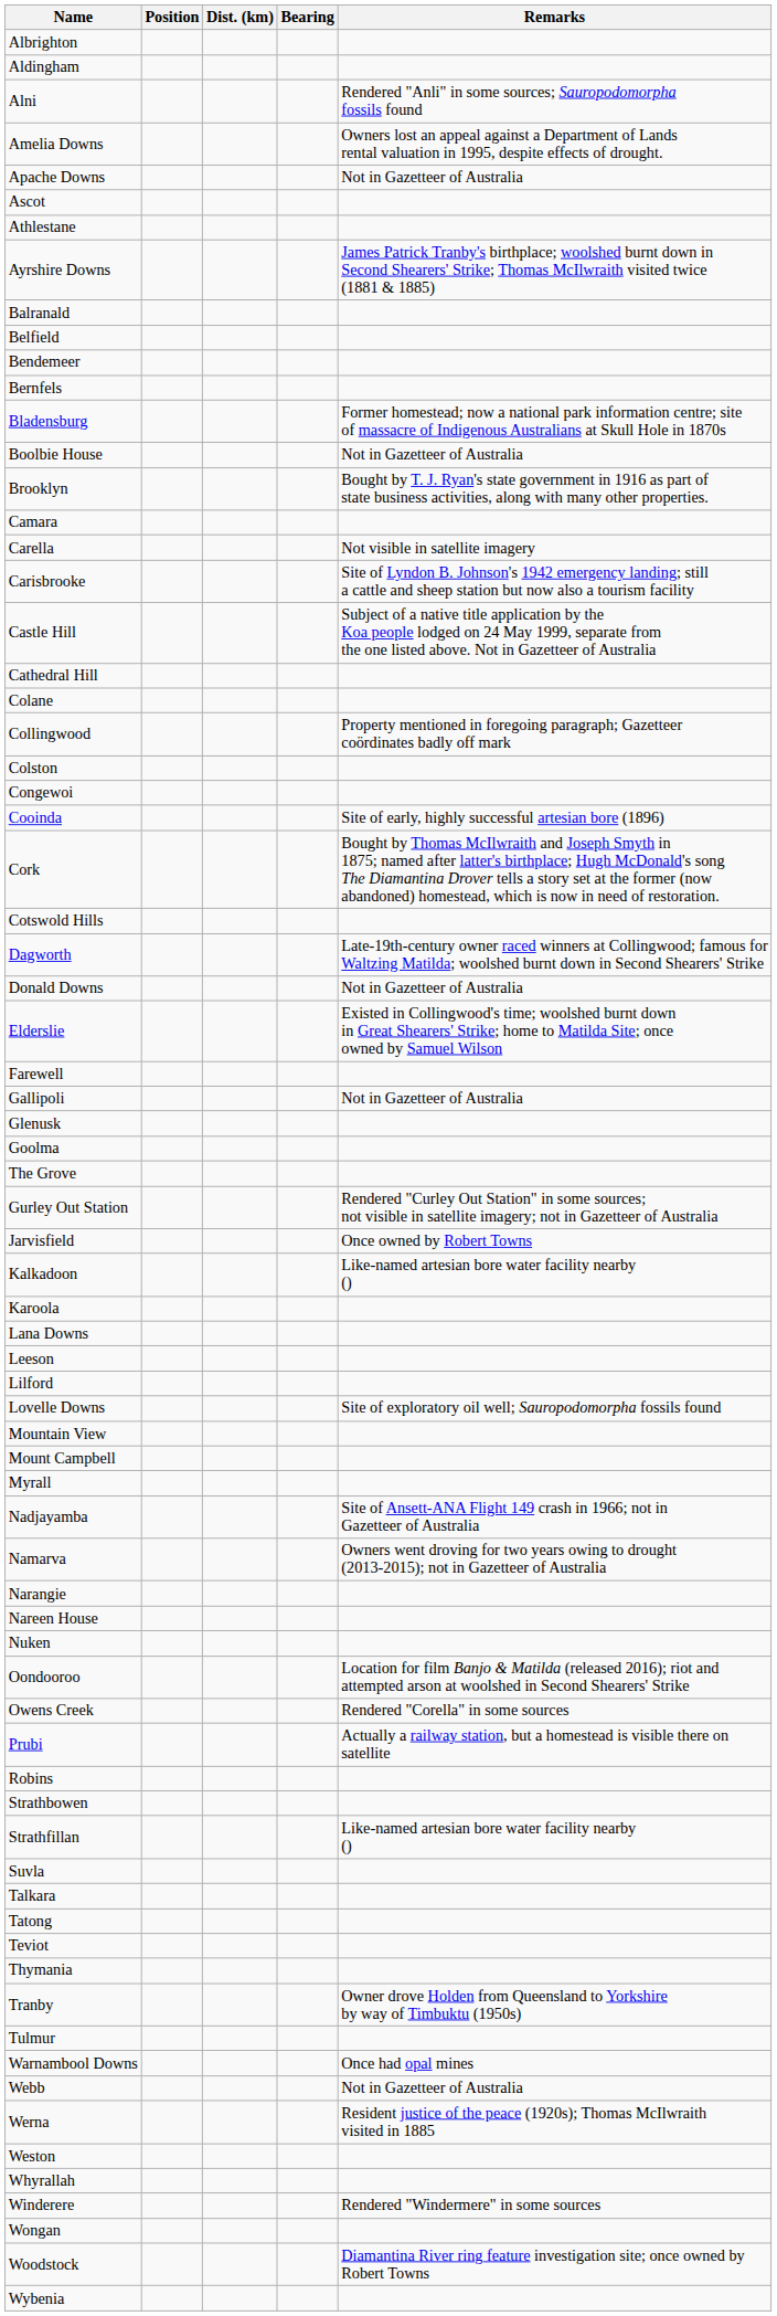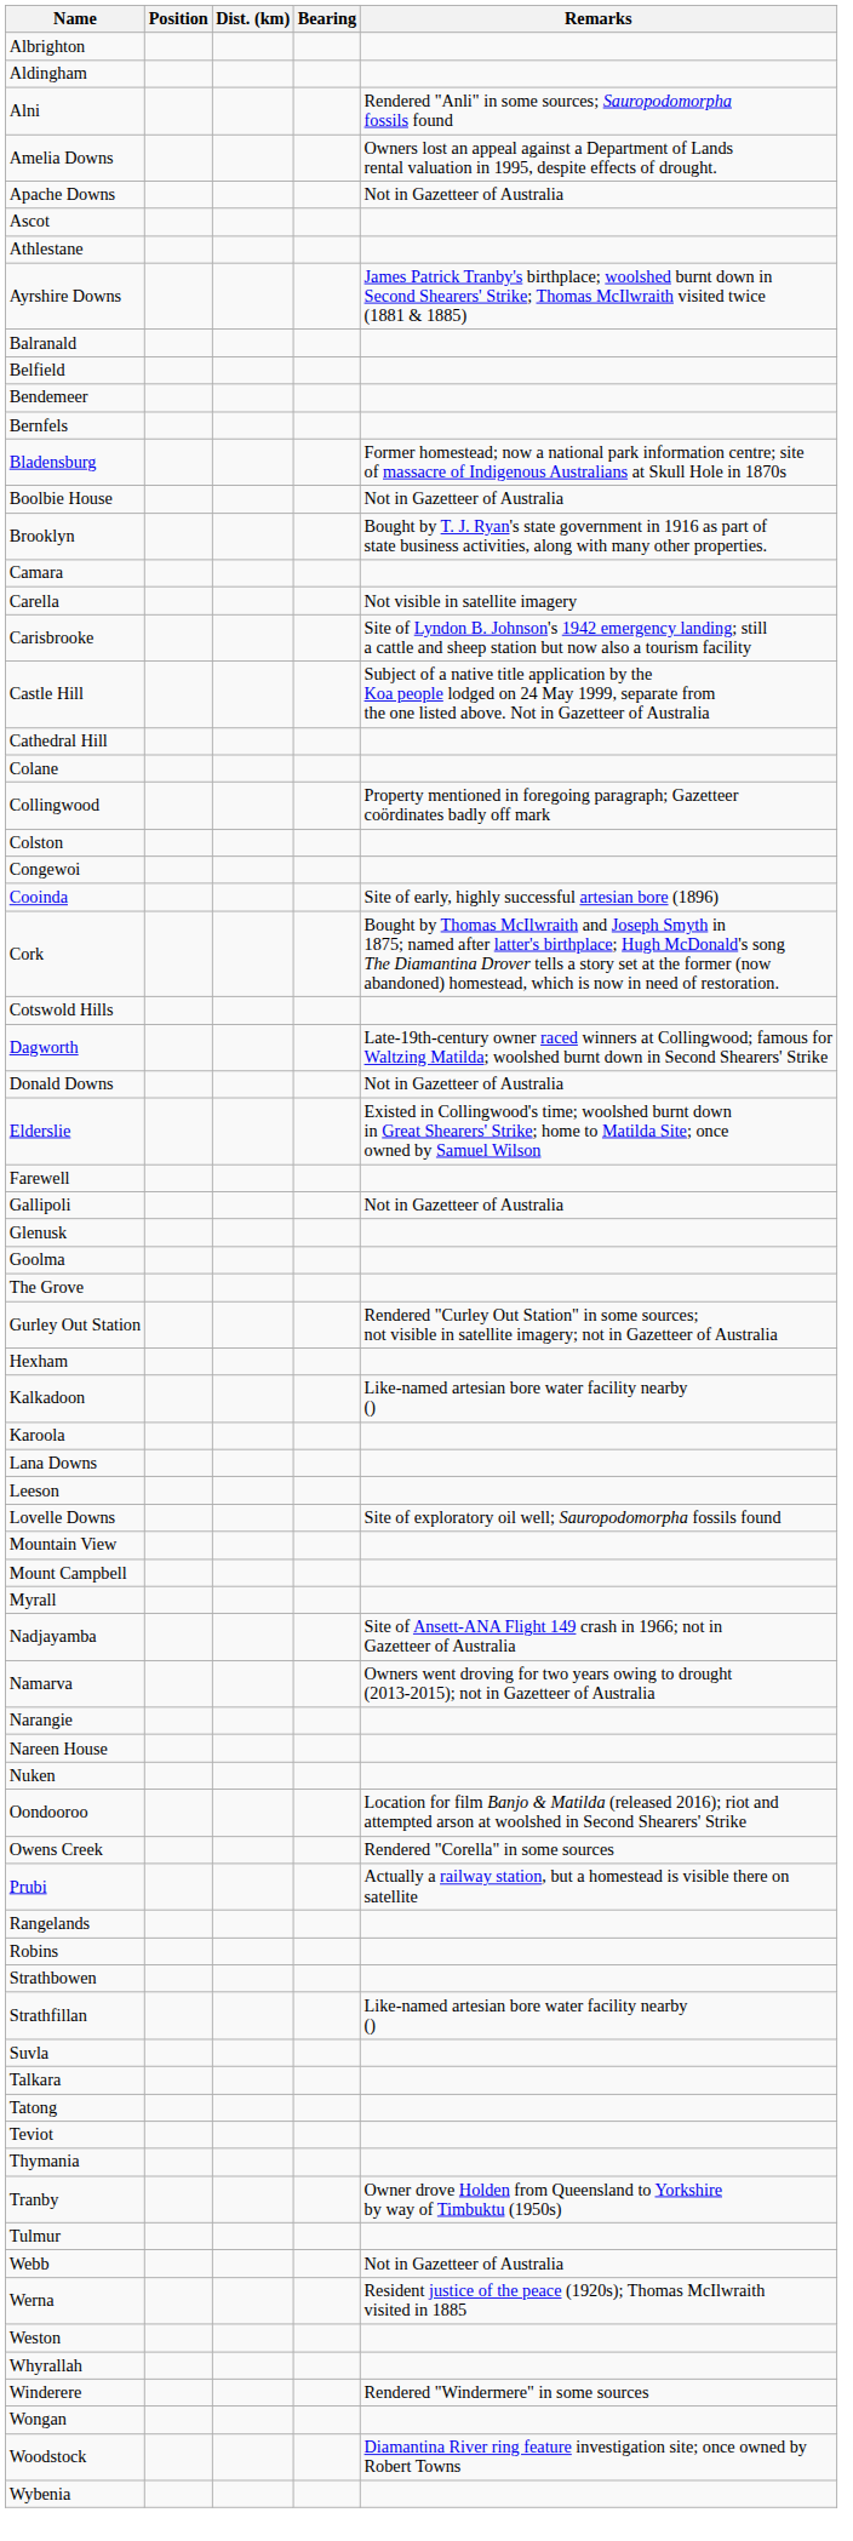+ row: Hexham
- row: Jarvisfield | Once owned by Robert Towns
- row: Lilford
+ row: Rangelands
- row: Warnambool Downs | Once had opal mines
